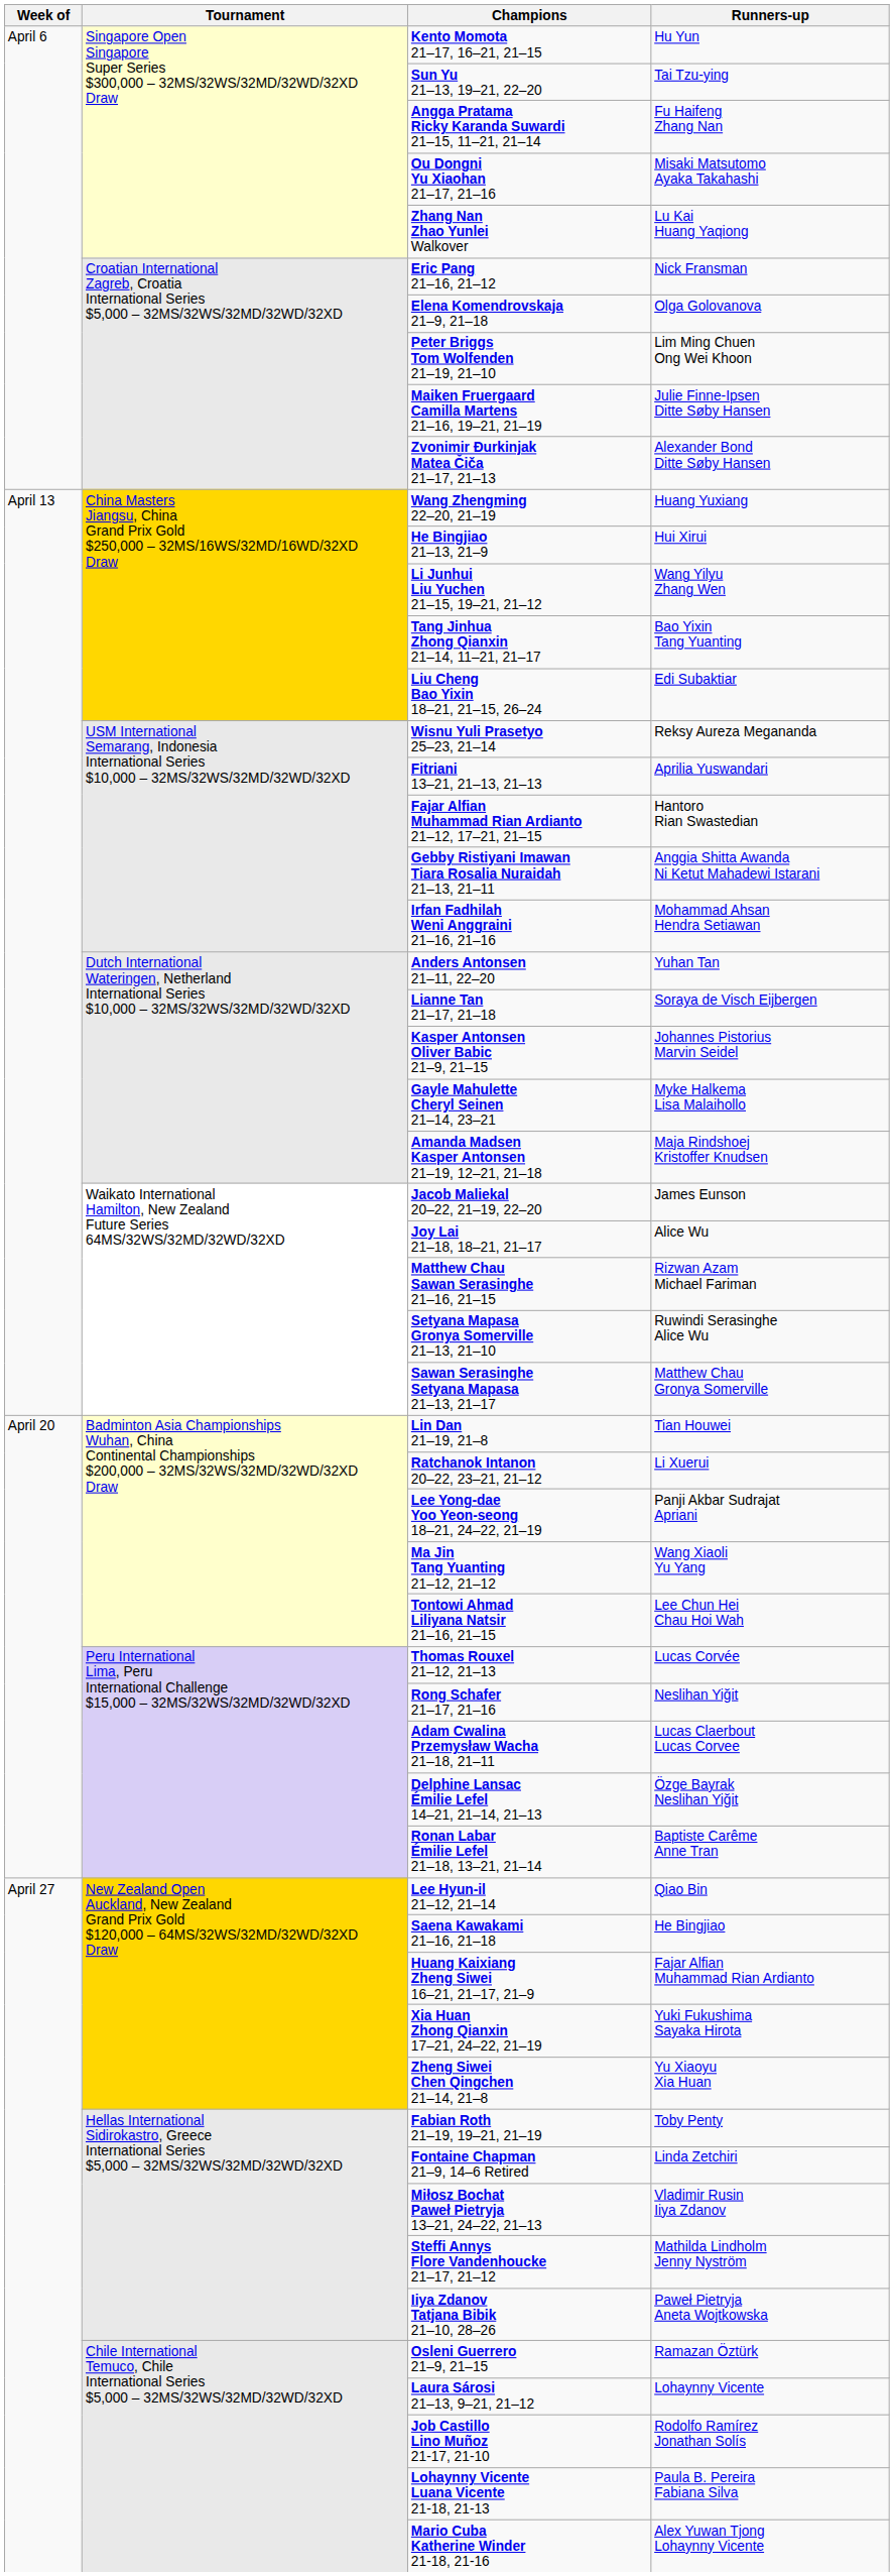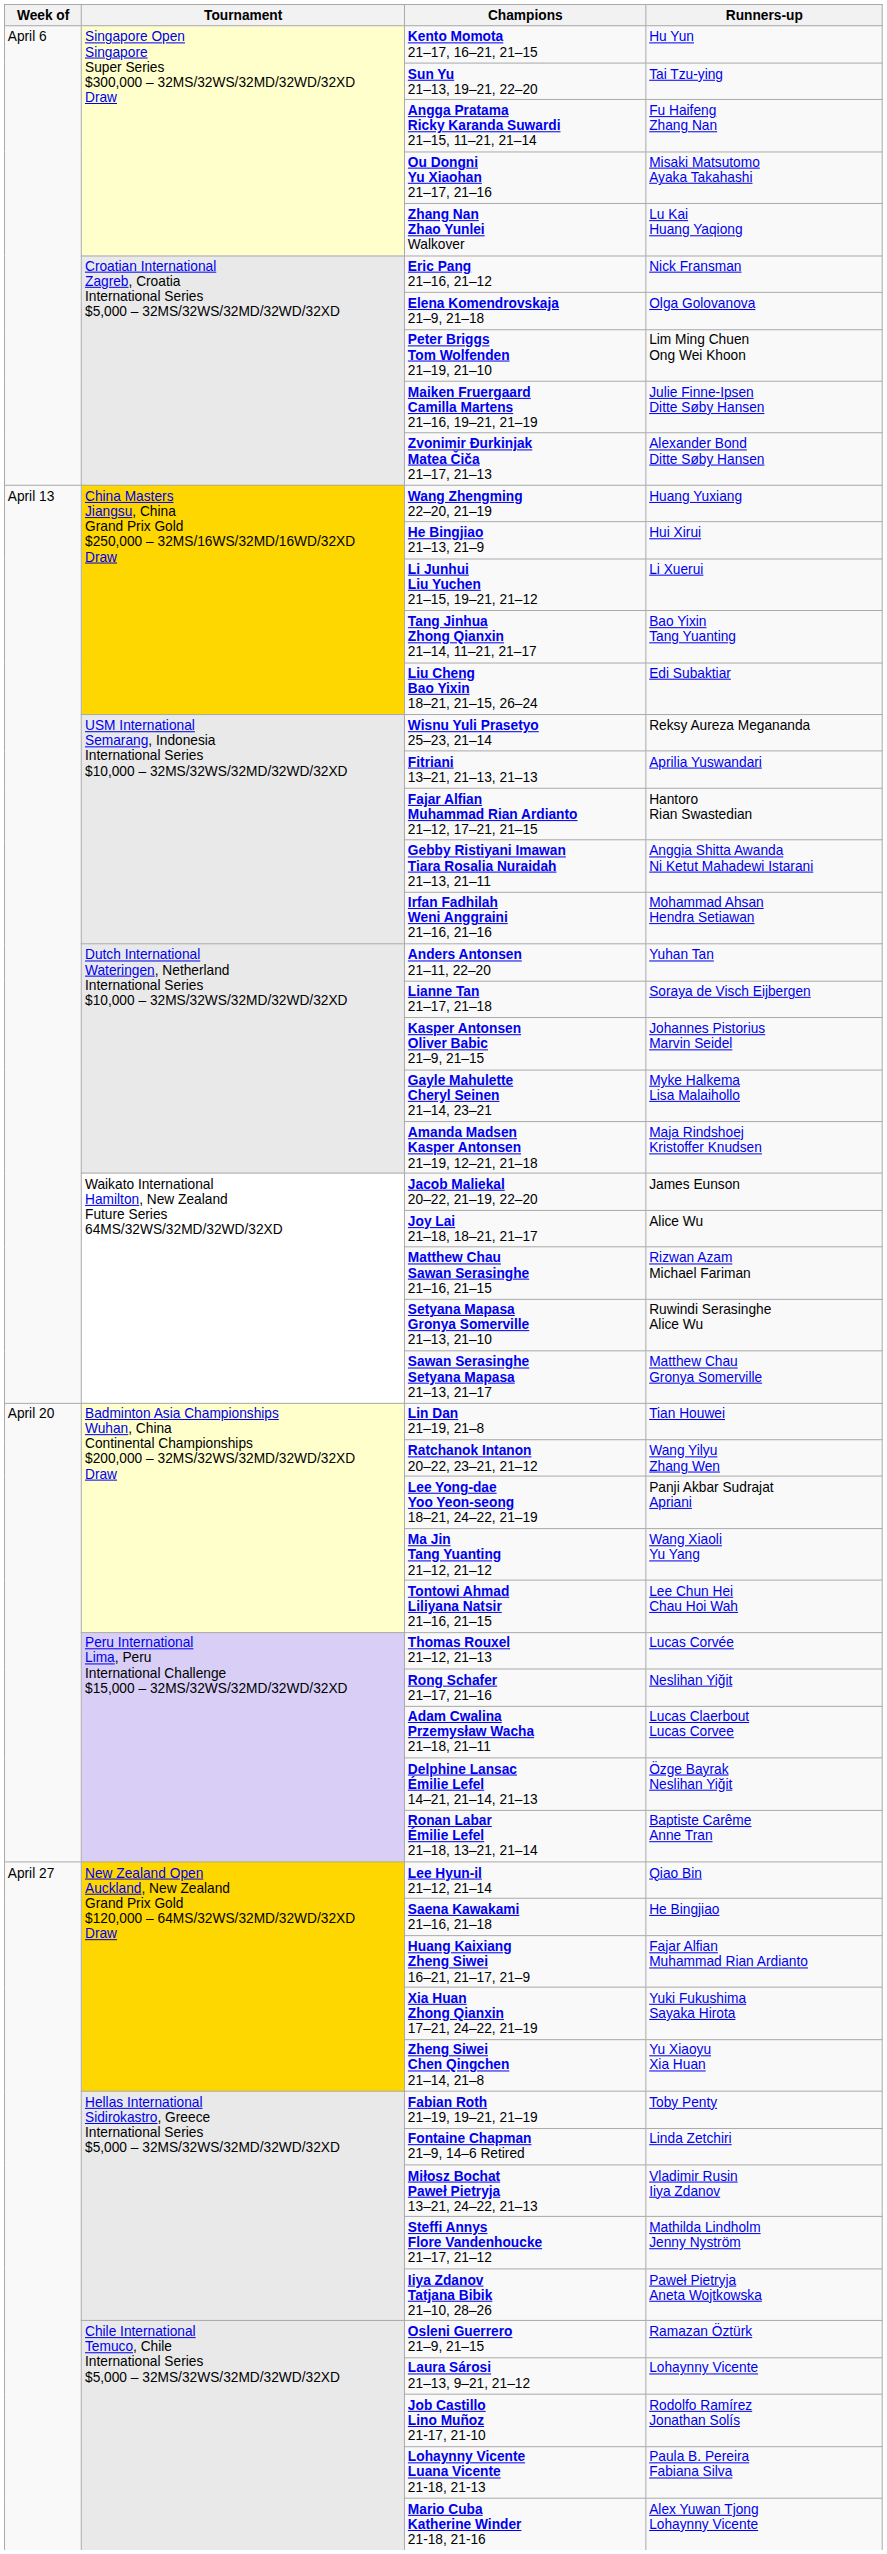Li Junhui Liu Yuchen 21–15, 19–21, 21–12 | Runners-up: Wang Yilyu Zhang Wen -> Li Xuerui
Ratchanok Intanon 20–22, 23–21, 21–12 | Runners-up: Li Xuerui -> Wang Yilyu Zhang Wen
